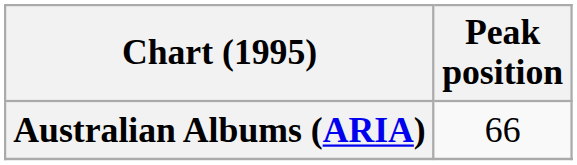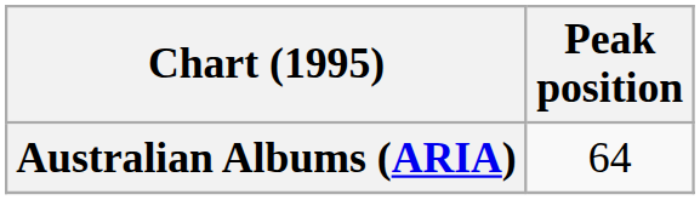Australian Albums (ARIA) | Peak position: 66 -> 64
